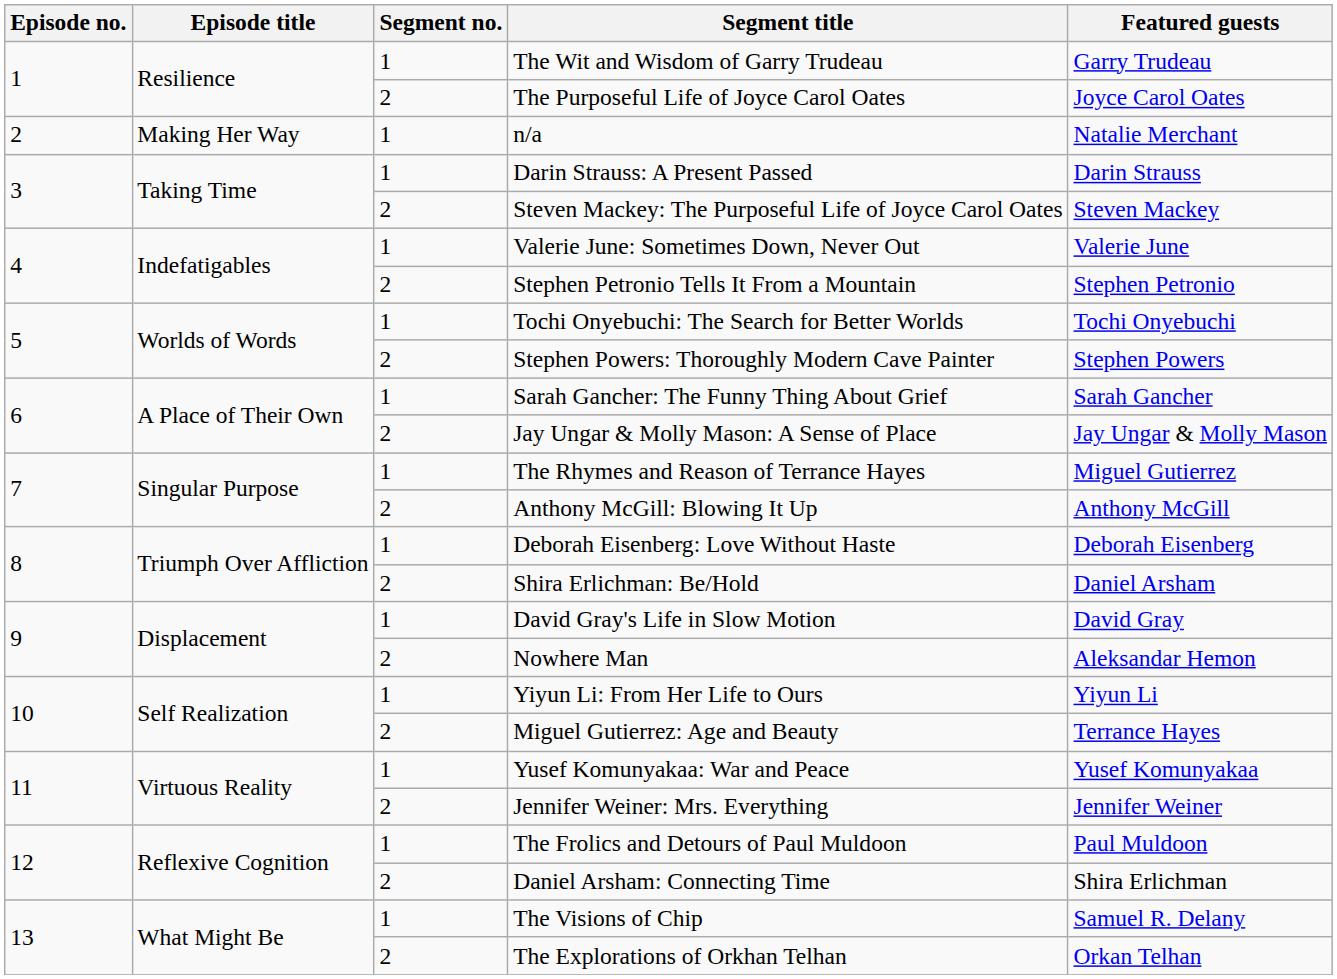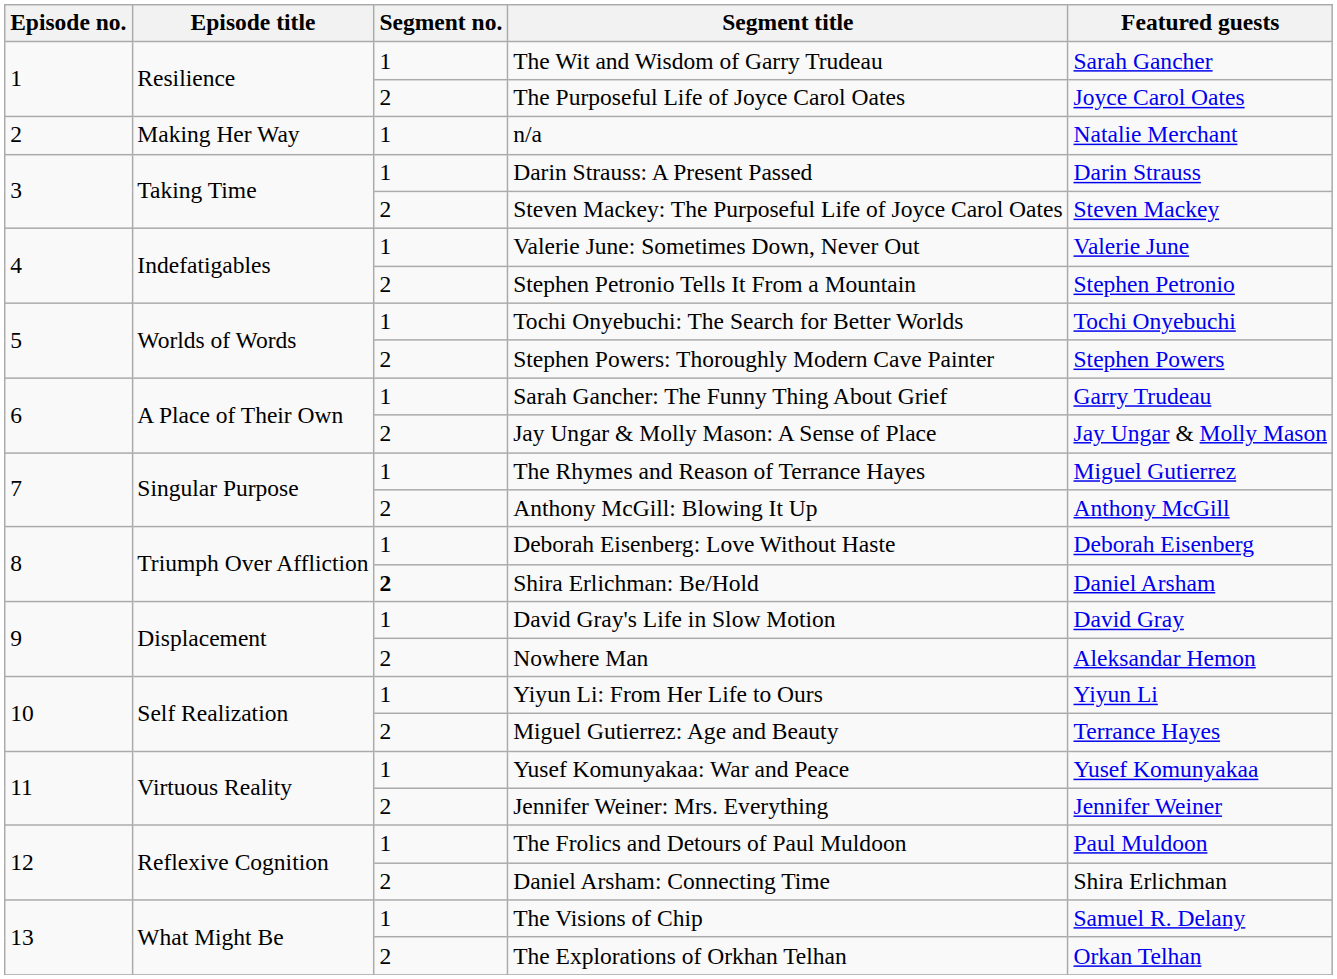The Wit and Wisdom of Garry Trudeau | Featured guests: Garry Trudeau -> Sarah Gancher
Sarah Gancher: The Funny Thing About Grief | Featured guests: Sarah Gancher -> Garry Trudeau
Shira Erlichman: Be/Hold | Segment no.: normal -> bold
